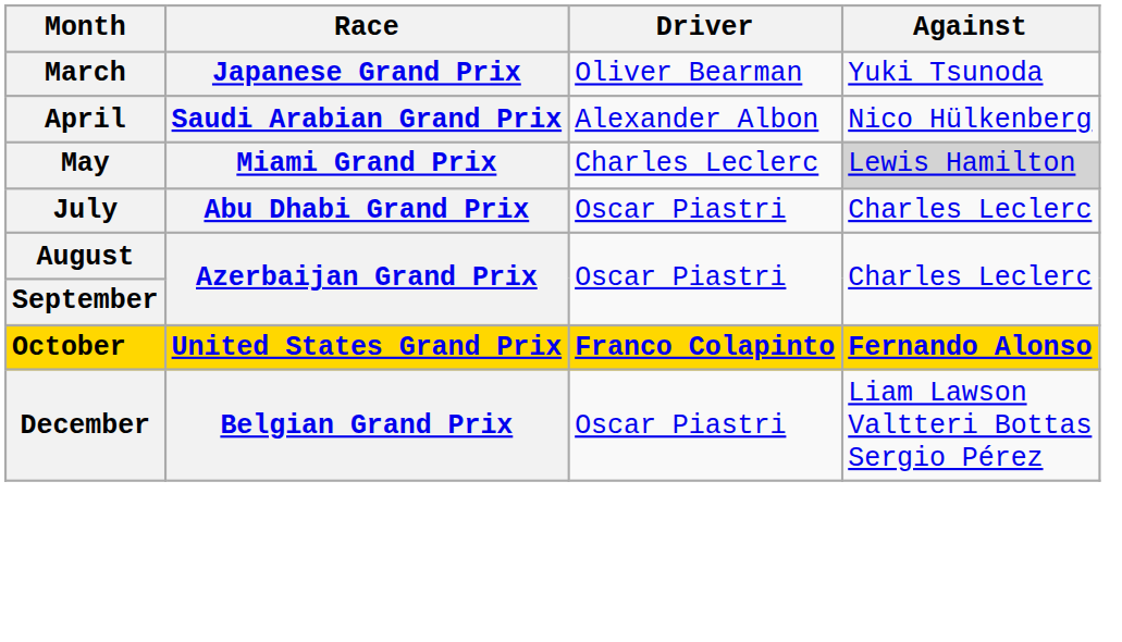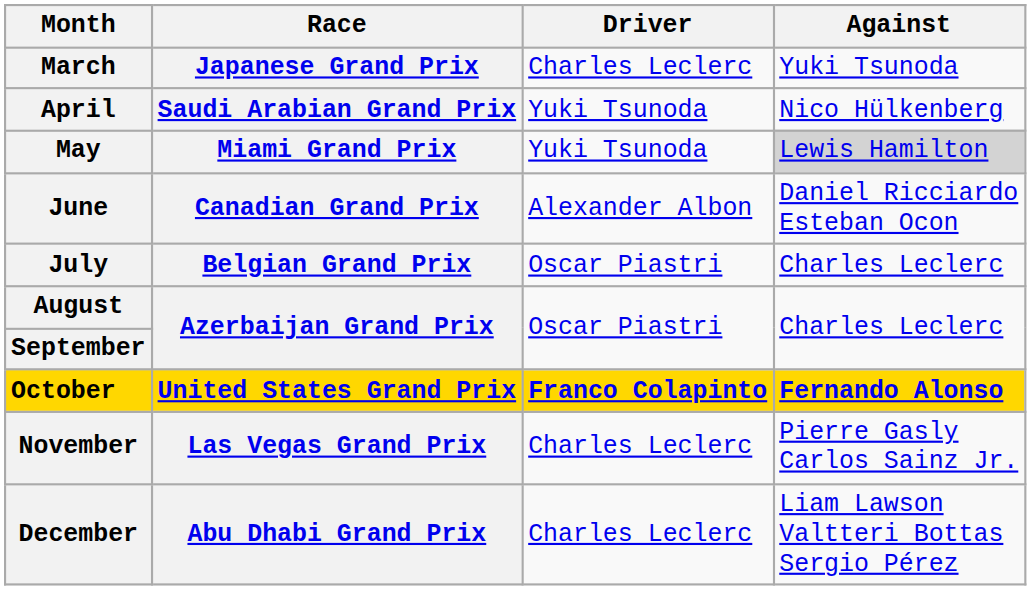March | Driver: Oliver Bearman -> Charles Leclerc
April | Driver: Alexander Albon -> Yuki Tsunoda
May | Driver: Charles Leclerc -> Yuki Tsunoda
+ row: June | Canadian Grand Prix | Alexander Albon | Daniel Ricciardo Esteban Ocon
July | Race: Abu Dhabi Grand Prix -> Belgian Grand Prix
+ row: November | Las Vegas Grand Prix | Charles Leclerc | Pierre Gasly Carlos Sainz Jr.
December | Race: Belgian Grand Prix -> Abu Dhabi Grand Prix
December | Driver: Oscar Piastri -> Charles Leclerc
